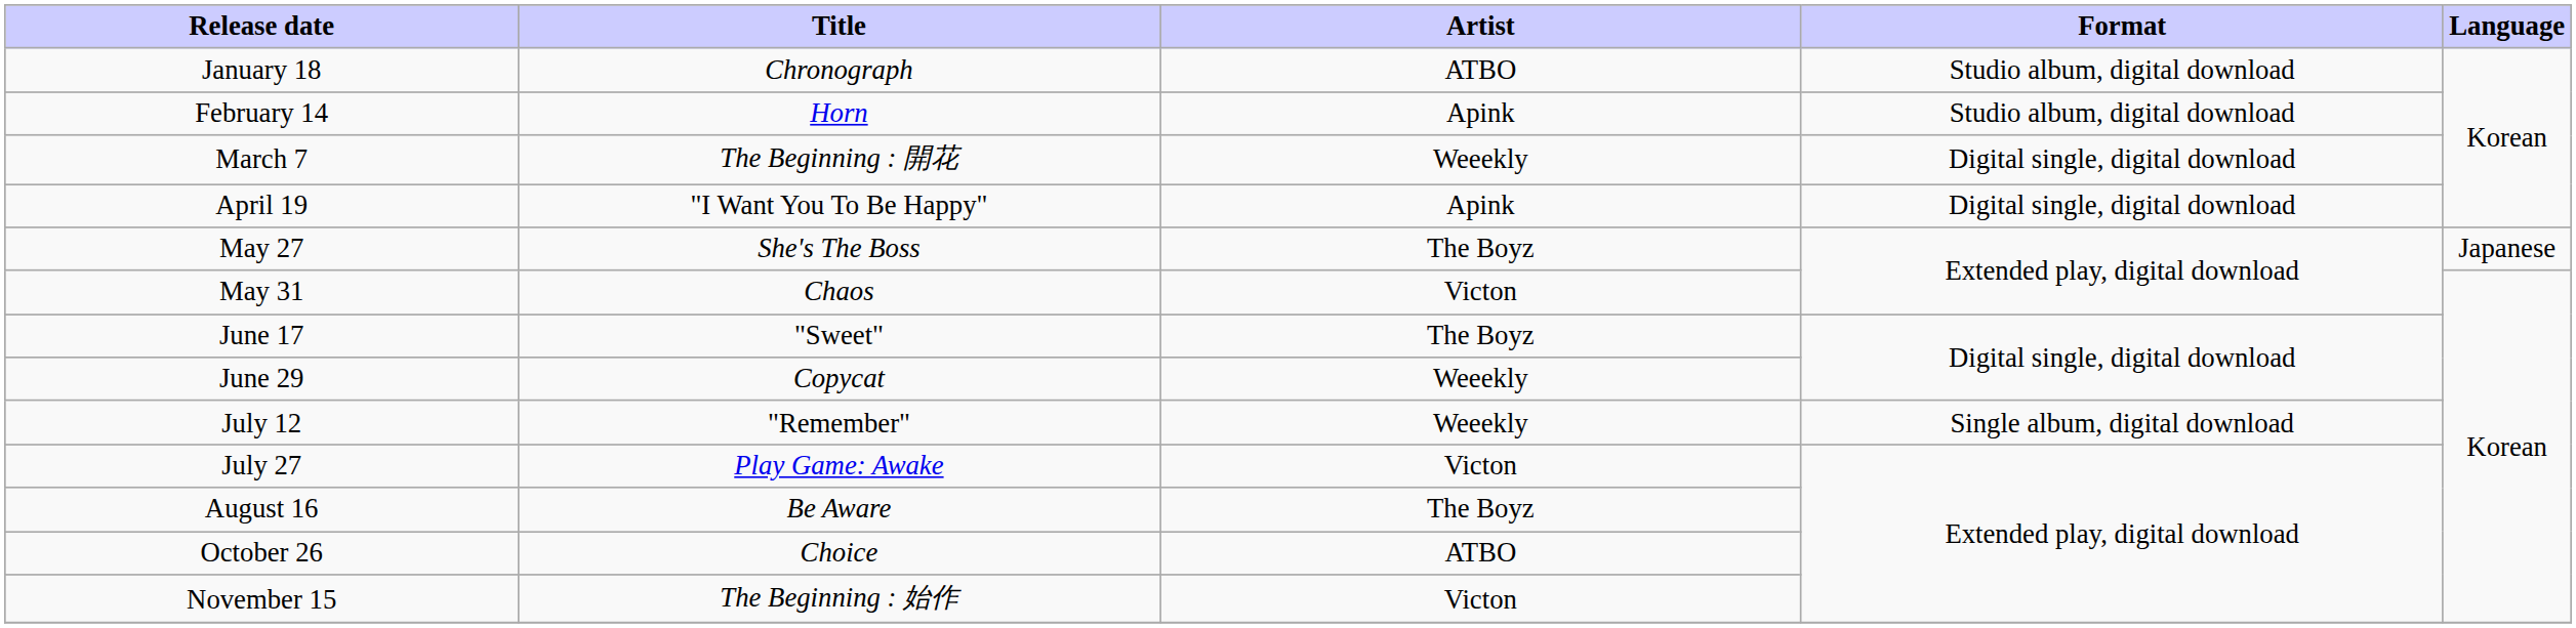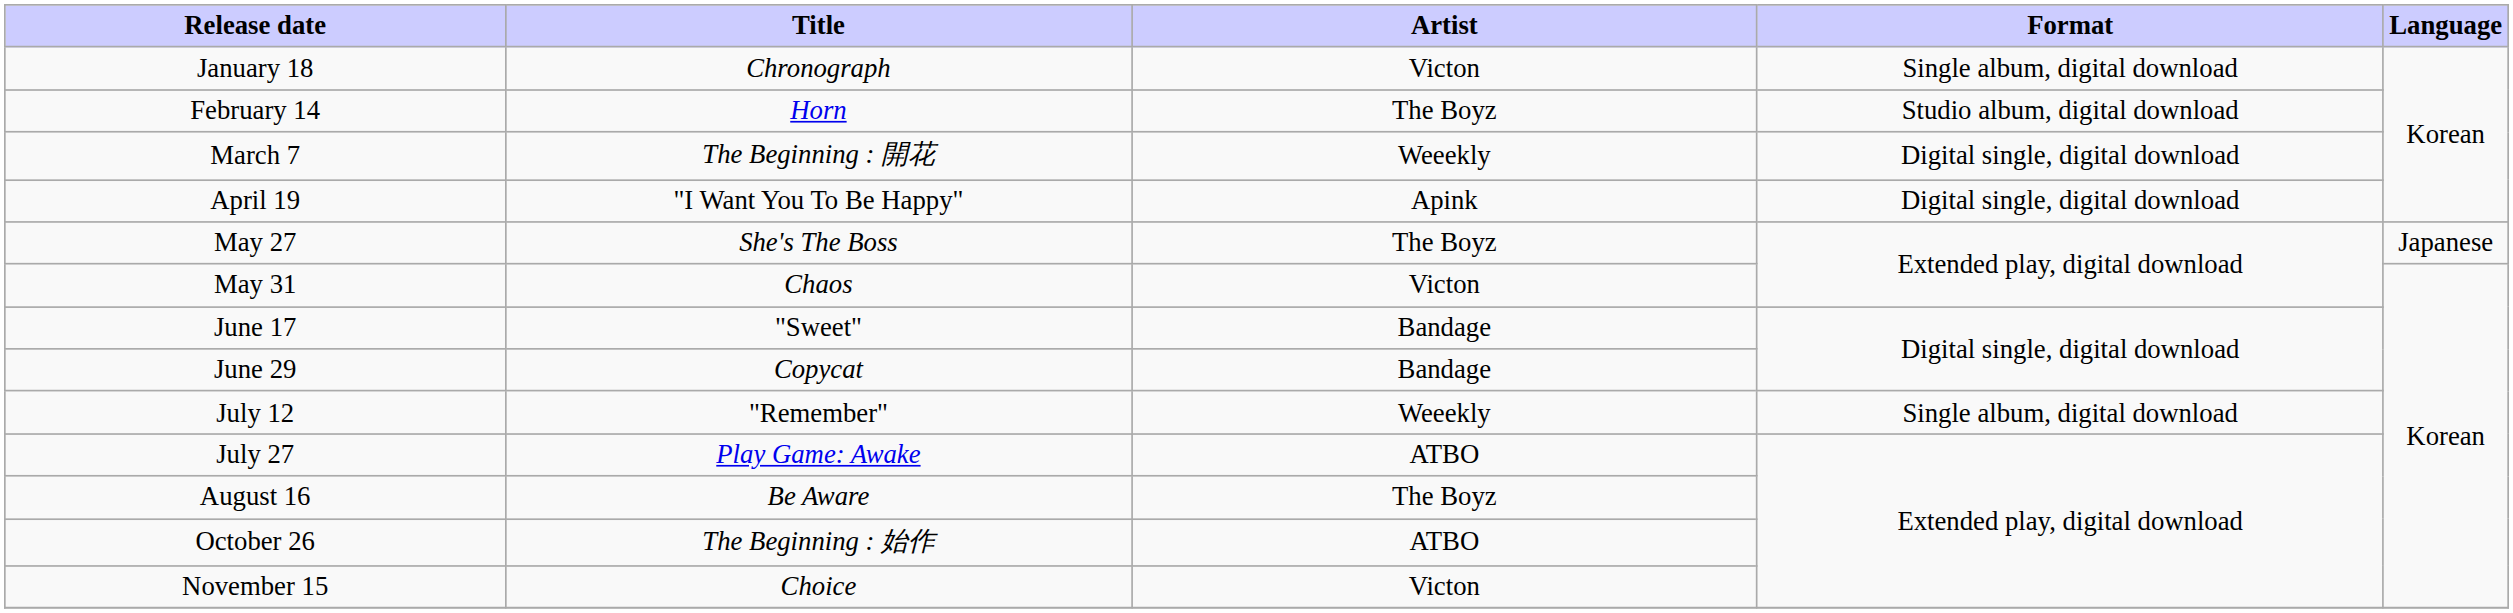January 18 | Artist: ATBO -> Victon
January 18 | Format: Studio album, digital download -> Single album, digital download
February 14 | Artist: Apink -> The Boyz
June 17 | Artist: The Boyz -> Bandage
June 29 | Artist: Weeekly -> Bandage
July 27 | Artist: Victon -> ATBO
October 26 | Title: Choice -> The Beginning : 始作
November 15 | Title: The Beginning : 始作 -> Choice
